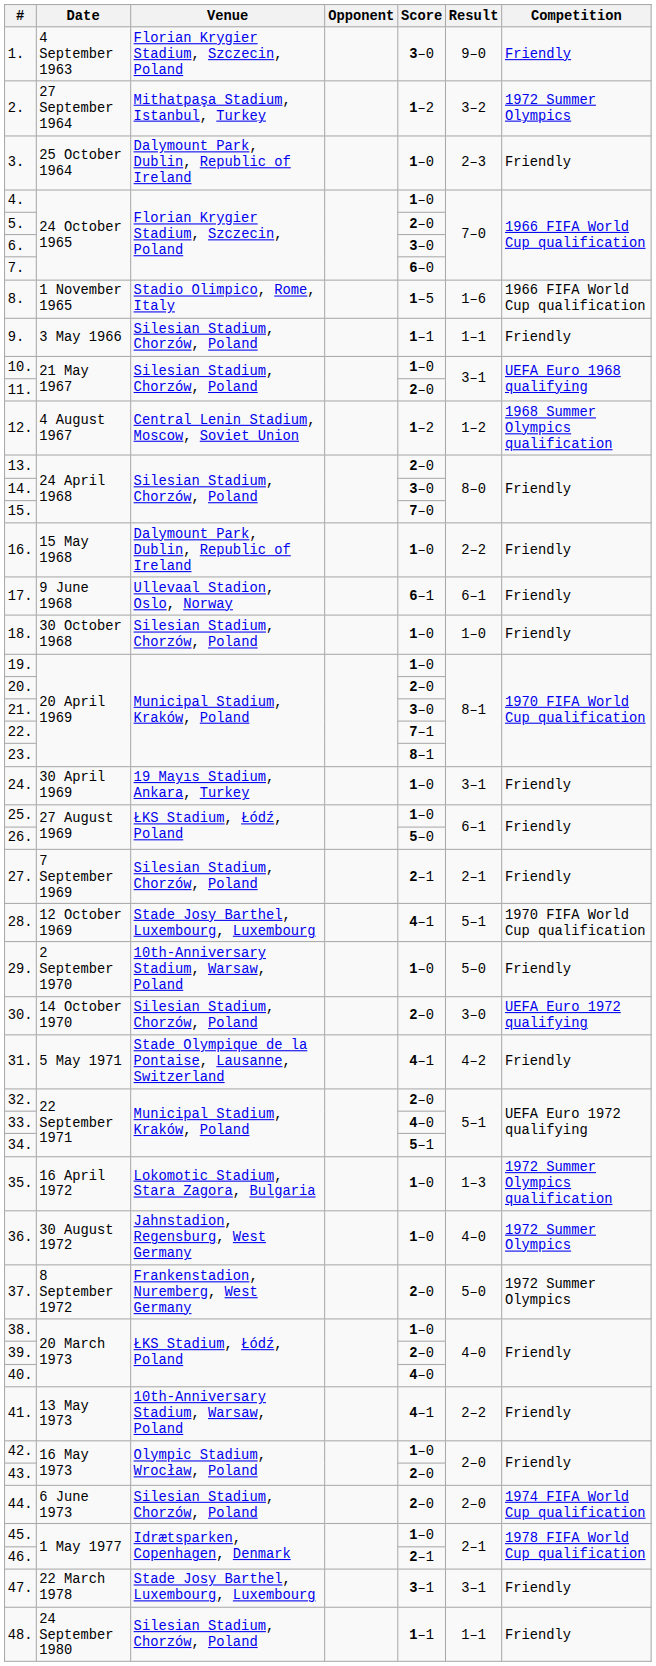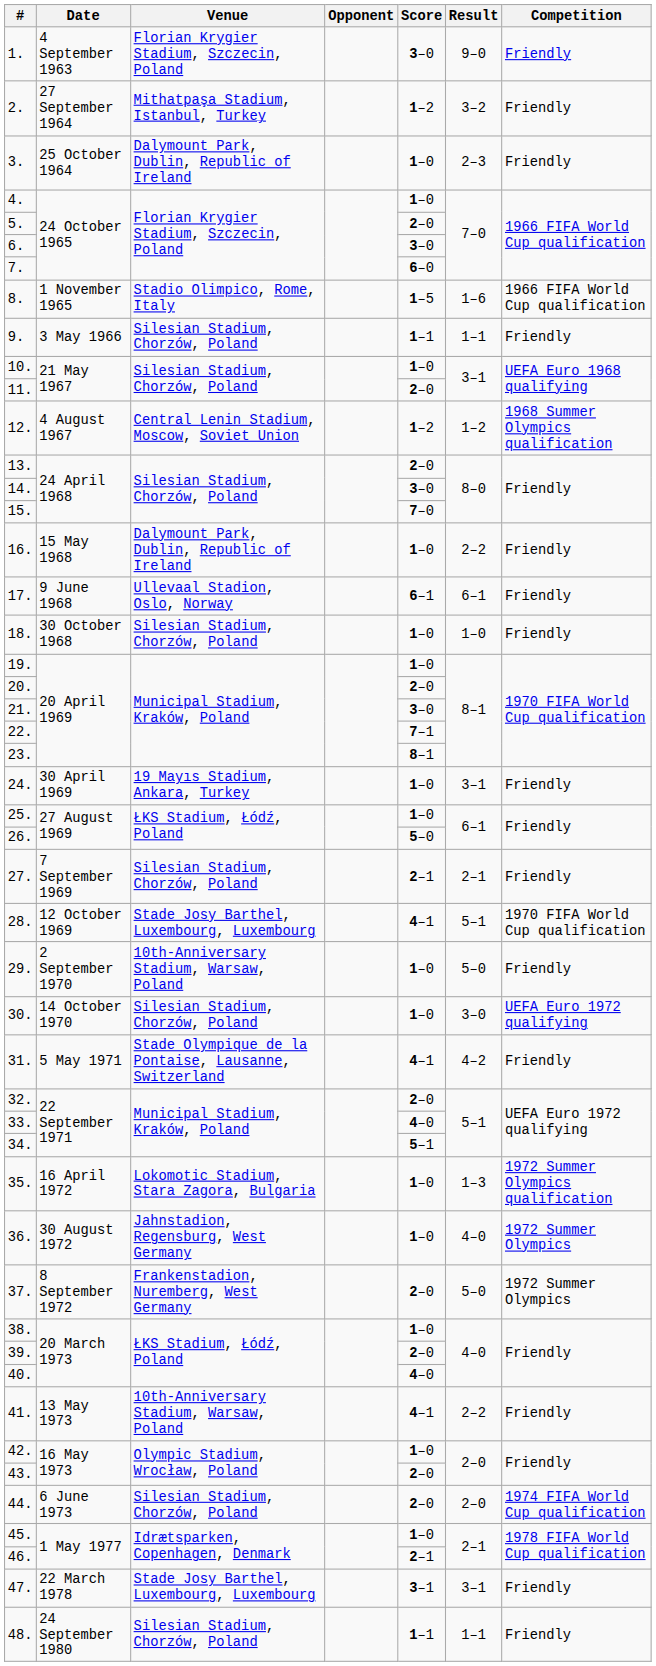2. | Competition: 1972 Summer Olympics -> Friendly
30. | Score: 2–0 -> 1–0
